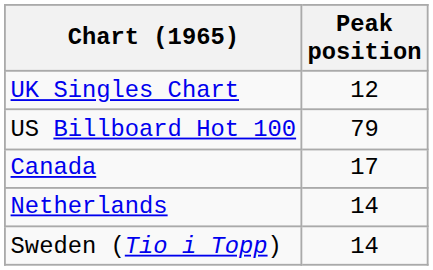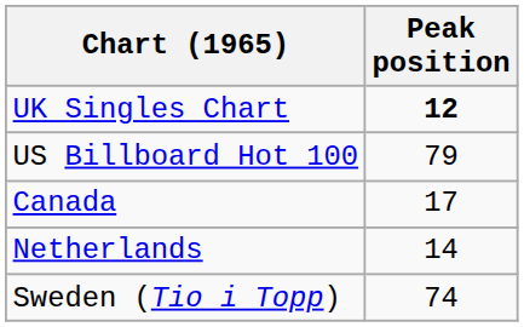UK Singles Chart | Peak position: normal -> bold
Sweden (Tio i Topp) | Peak position: 14 -> 74
